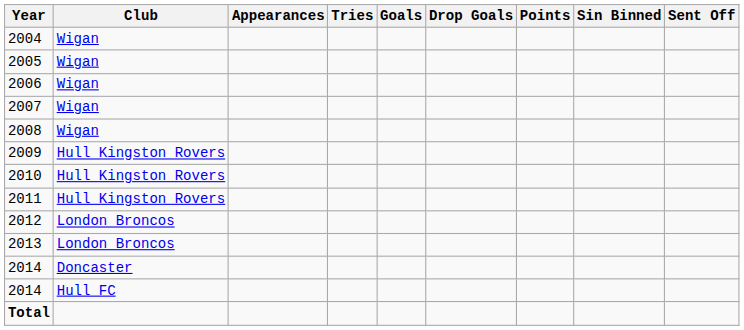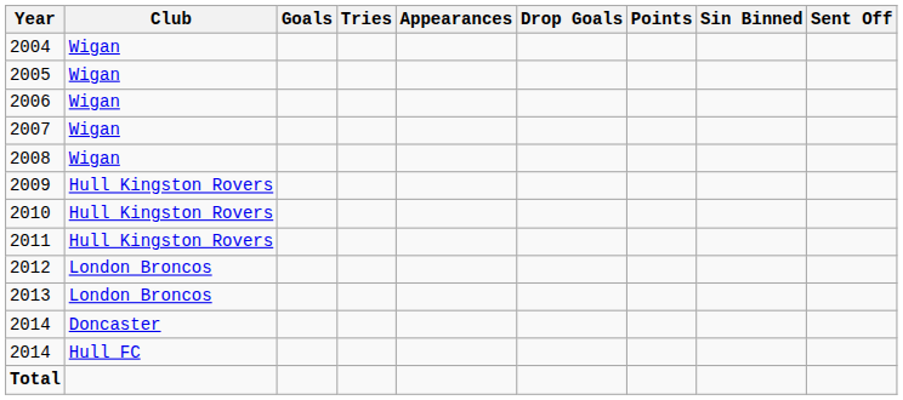columns swapped: Appearances <-> Goals
